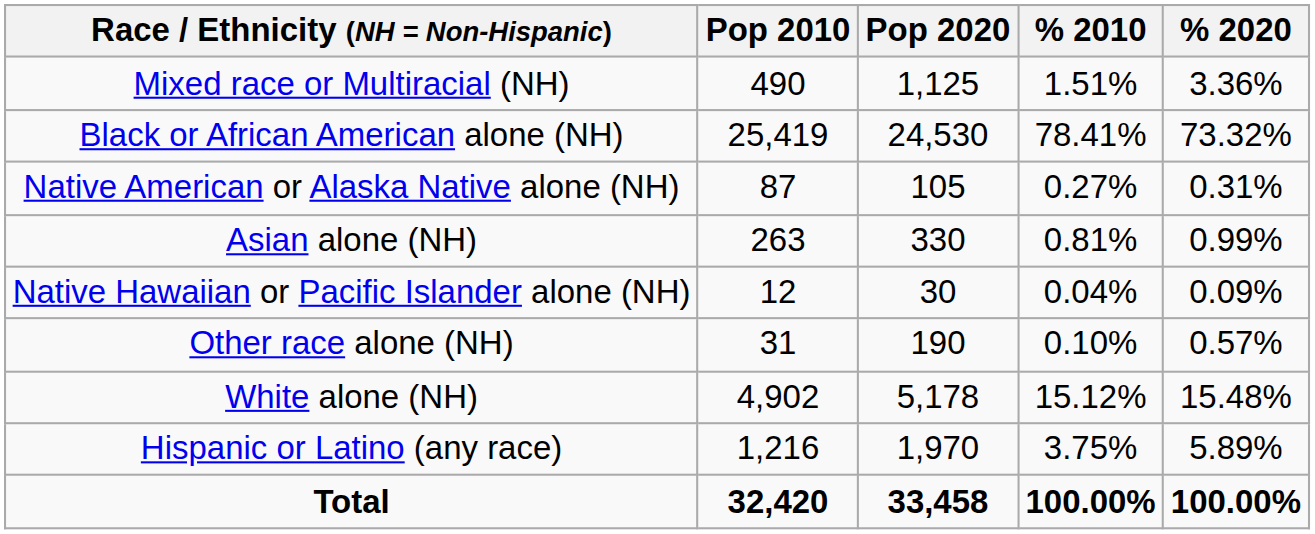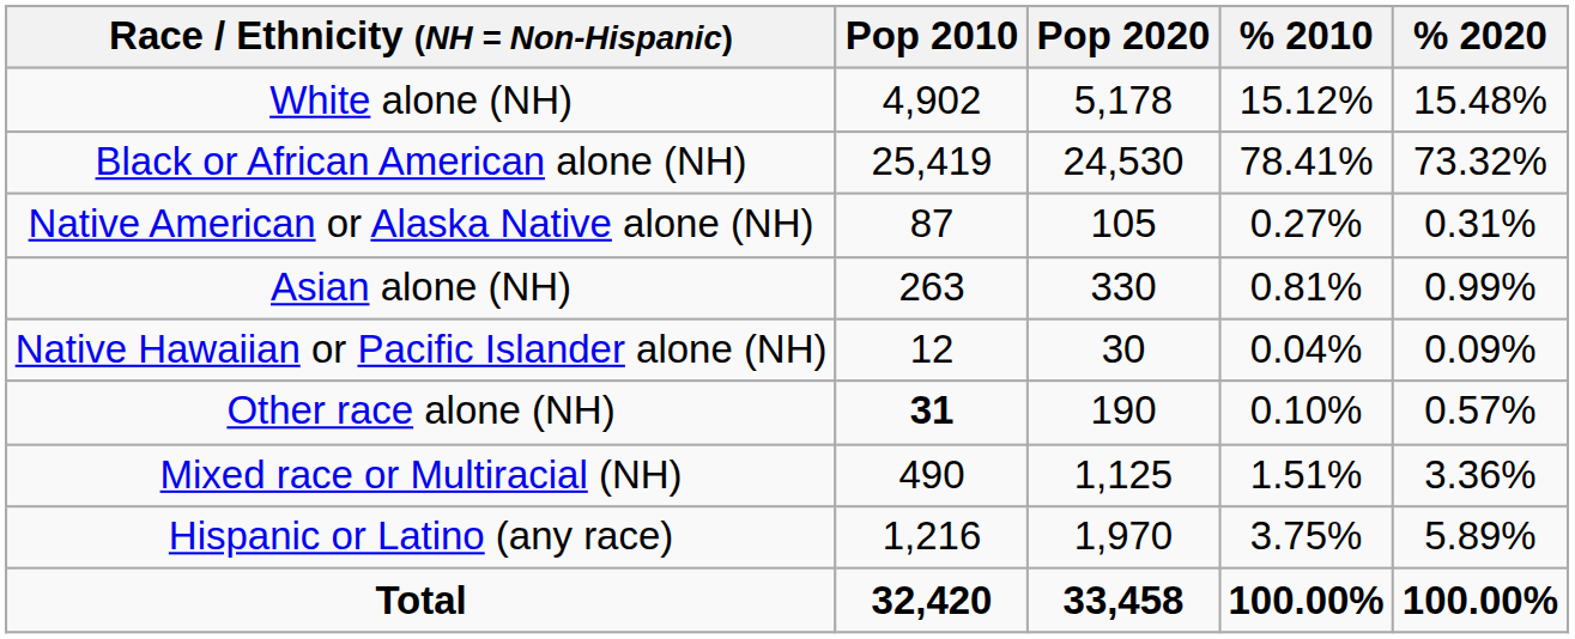rows swapped: White alone (NH) <-> Mixed race or Multiracial (NH)
Other race alone (NH) | Pop 2010: normal -> bold
